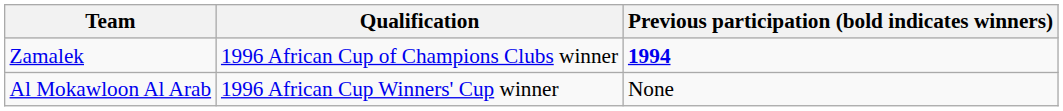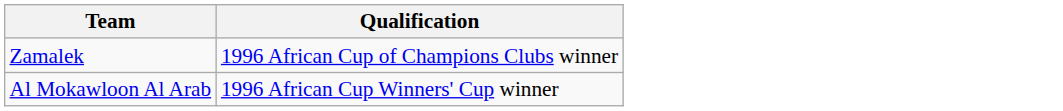- column: Previous participation (bold indicates winners) | 1994 | None
